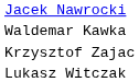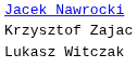- row: Waldemar Kawka
